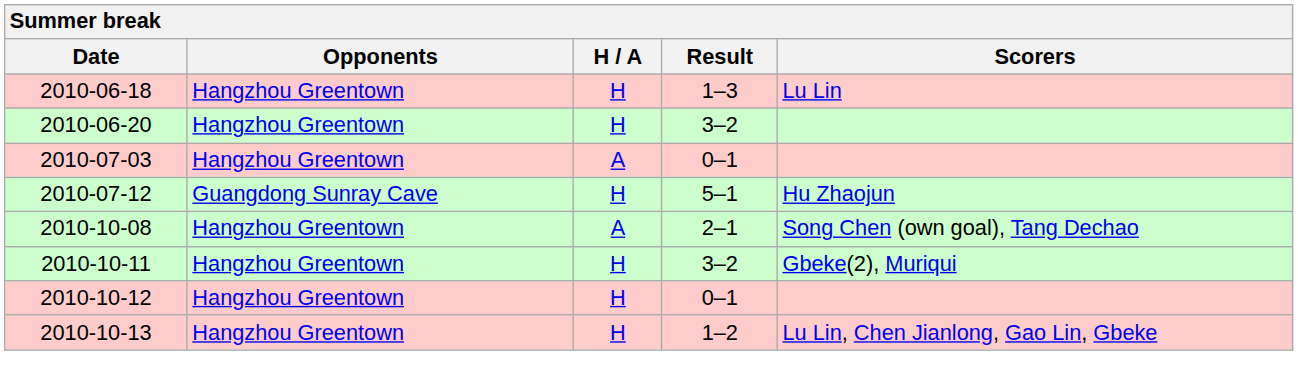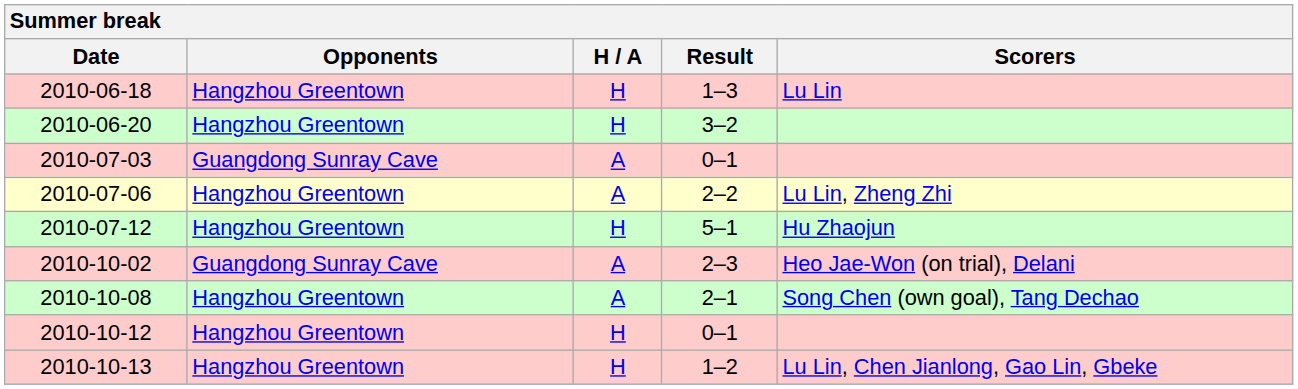2010-07-03 | Opponents: Hangzhou Greentown -> Guangdong Sunray Cave
+ row: 2010-07-06 | Hangzhou Greentown | A | 2–2 | Lu Lin, Zheng Zhi
2010-07-12 | Opponents: Guangdong Sunray Cave -> Hangzhou Greentown
+ row: 2010-10-02 | Guangdong Sunray Cave | A | 2–3 | Heo Jae-Won (on trial), Delani
- row: 2010-10-11 | Hangzhou Greentown | H | 3–2 | Gbeke(2), Muriqui
